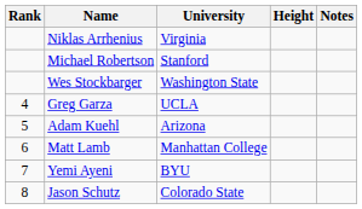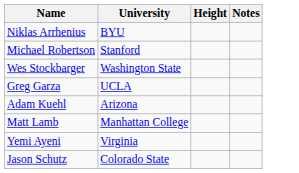- column: Rank | 4 | 5 | 6 | 7 | 8
Niklas Arrhenius | University: Virginia -> BYU
Yemi Ayeni | University: BYU -> Virginia
